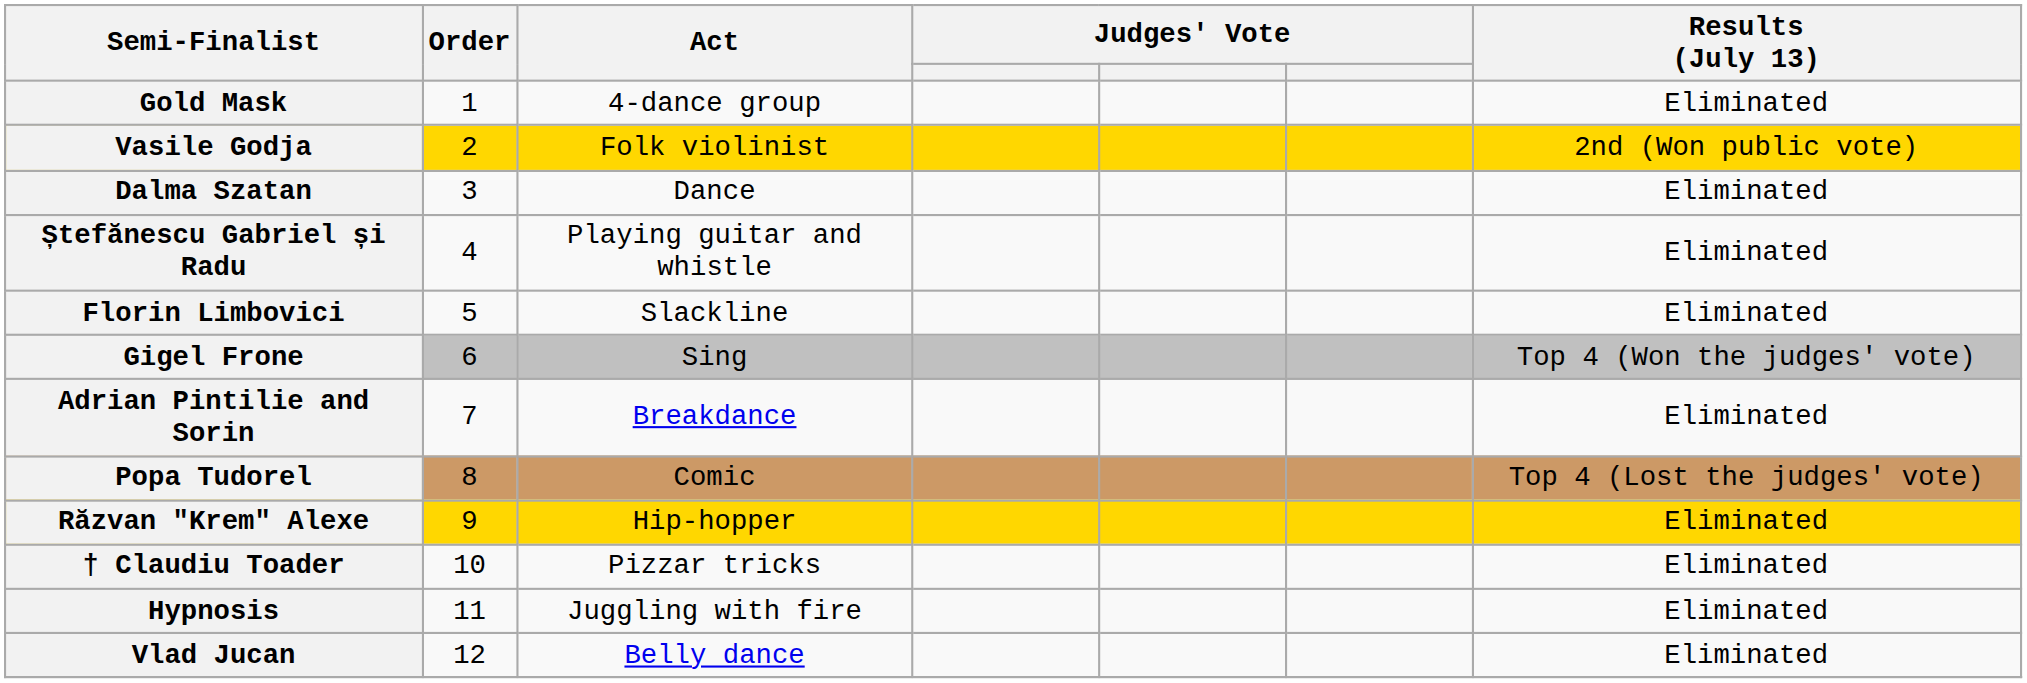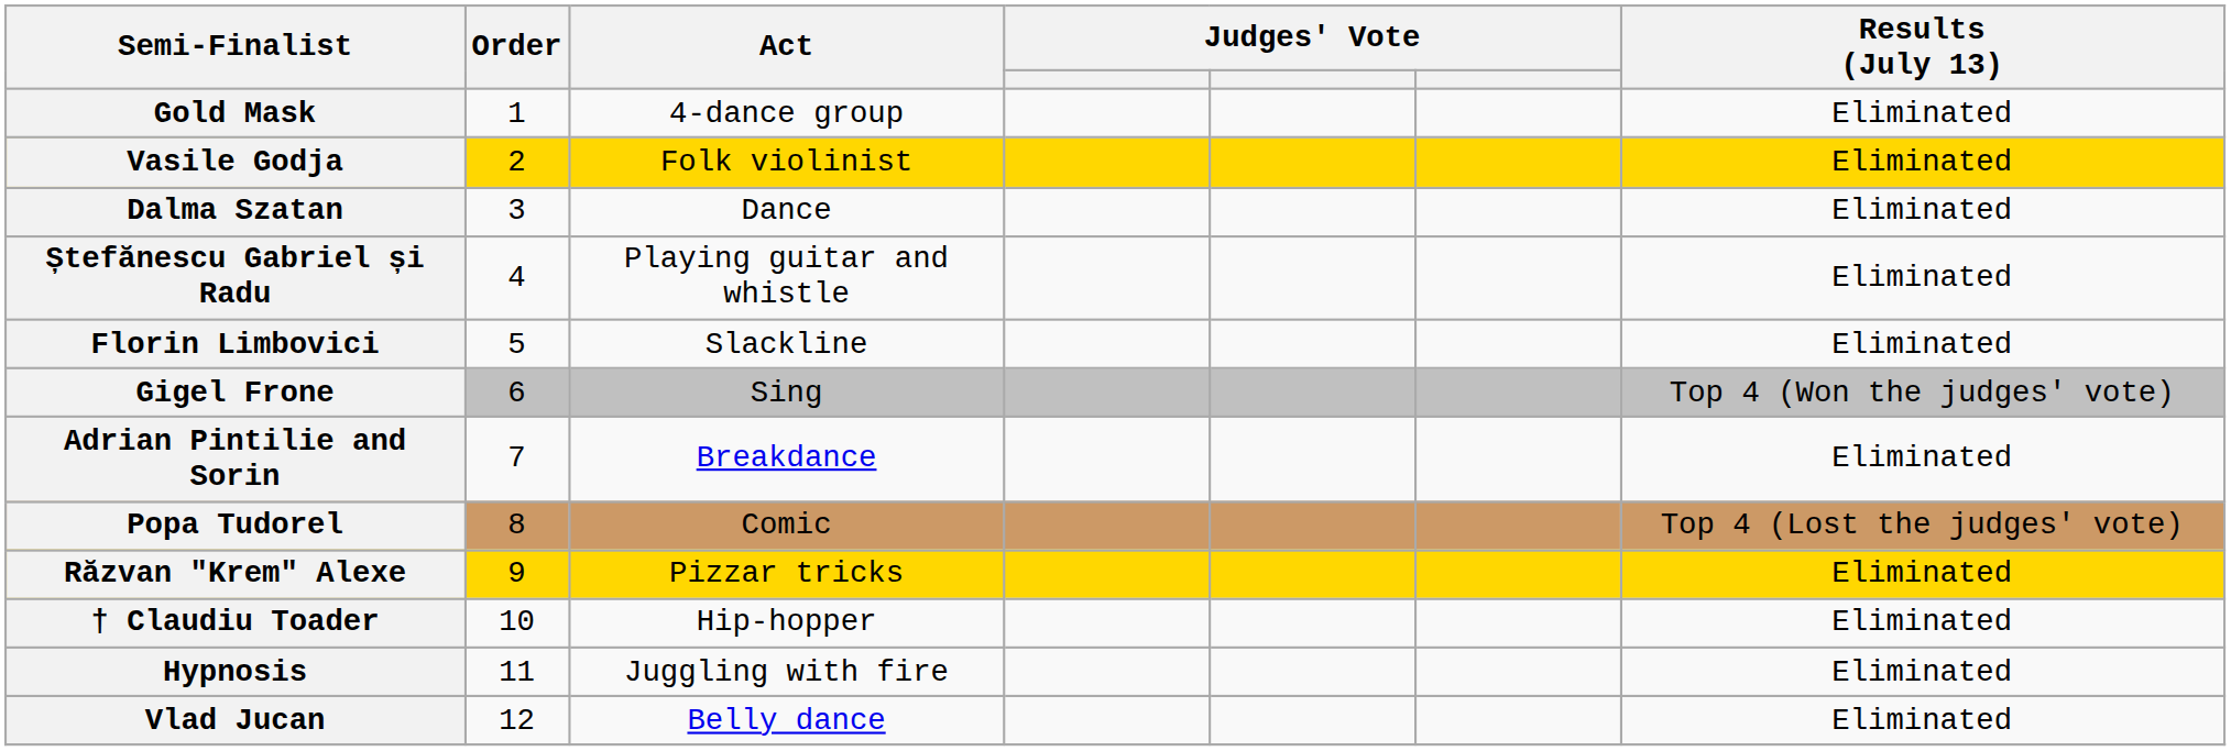Vasile Godja | Results (July 13): 2nd (Won public vote) -> Eliminated
Răzvan "Krem" Alexe | Act: Hip-hopper -> Pizzar tricks
† Claudiu Toader | Act: Pizzar tricks -> Hip-hopper
